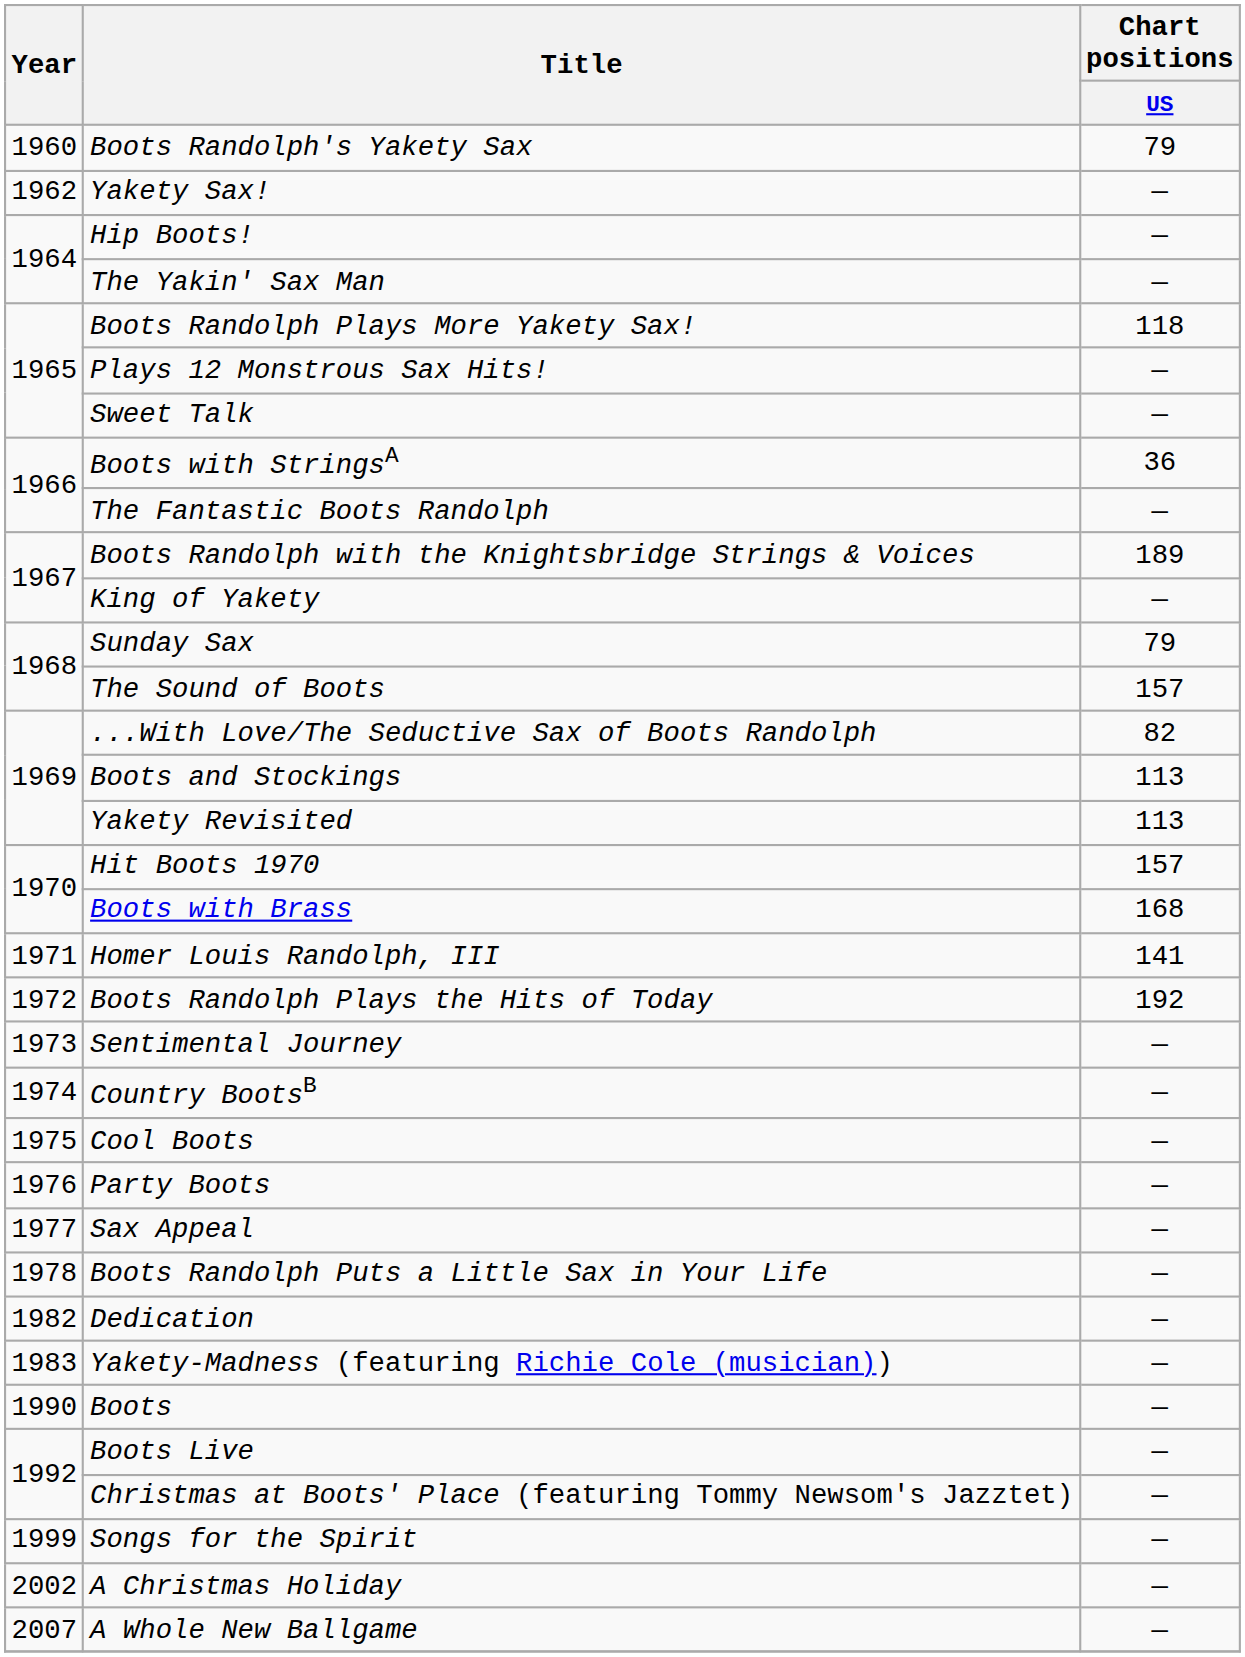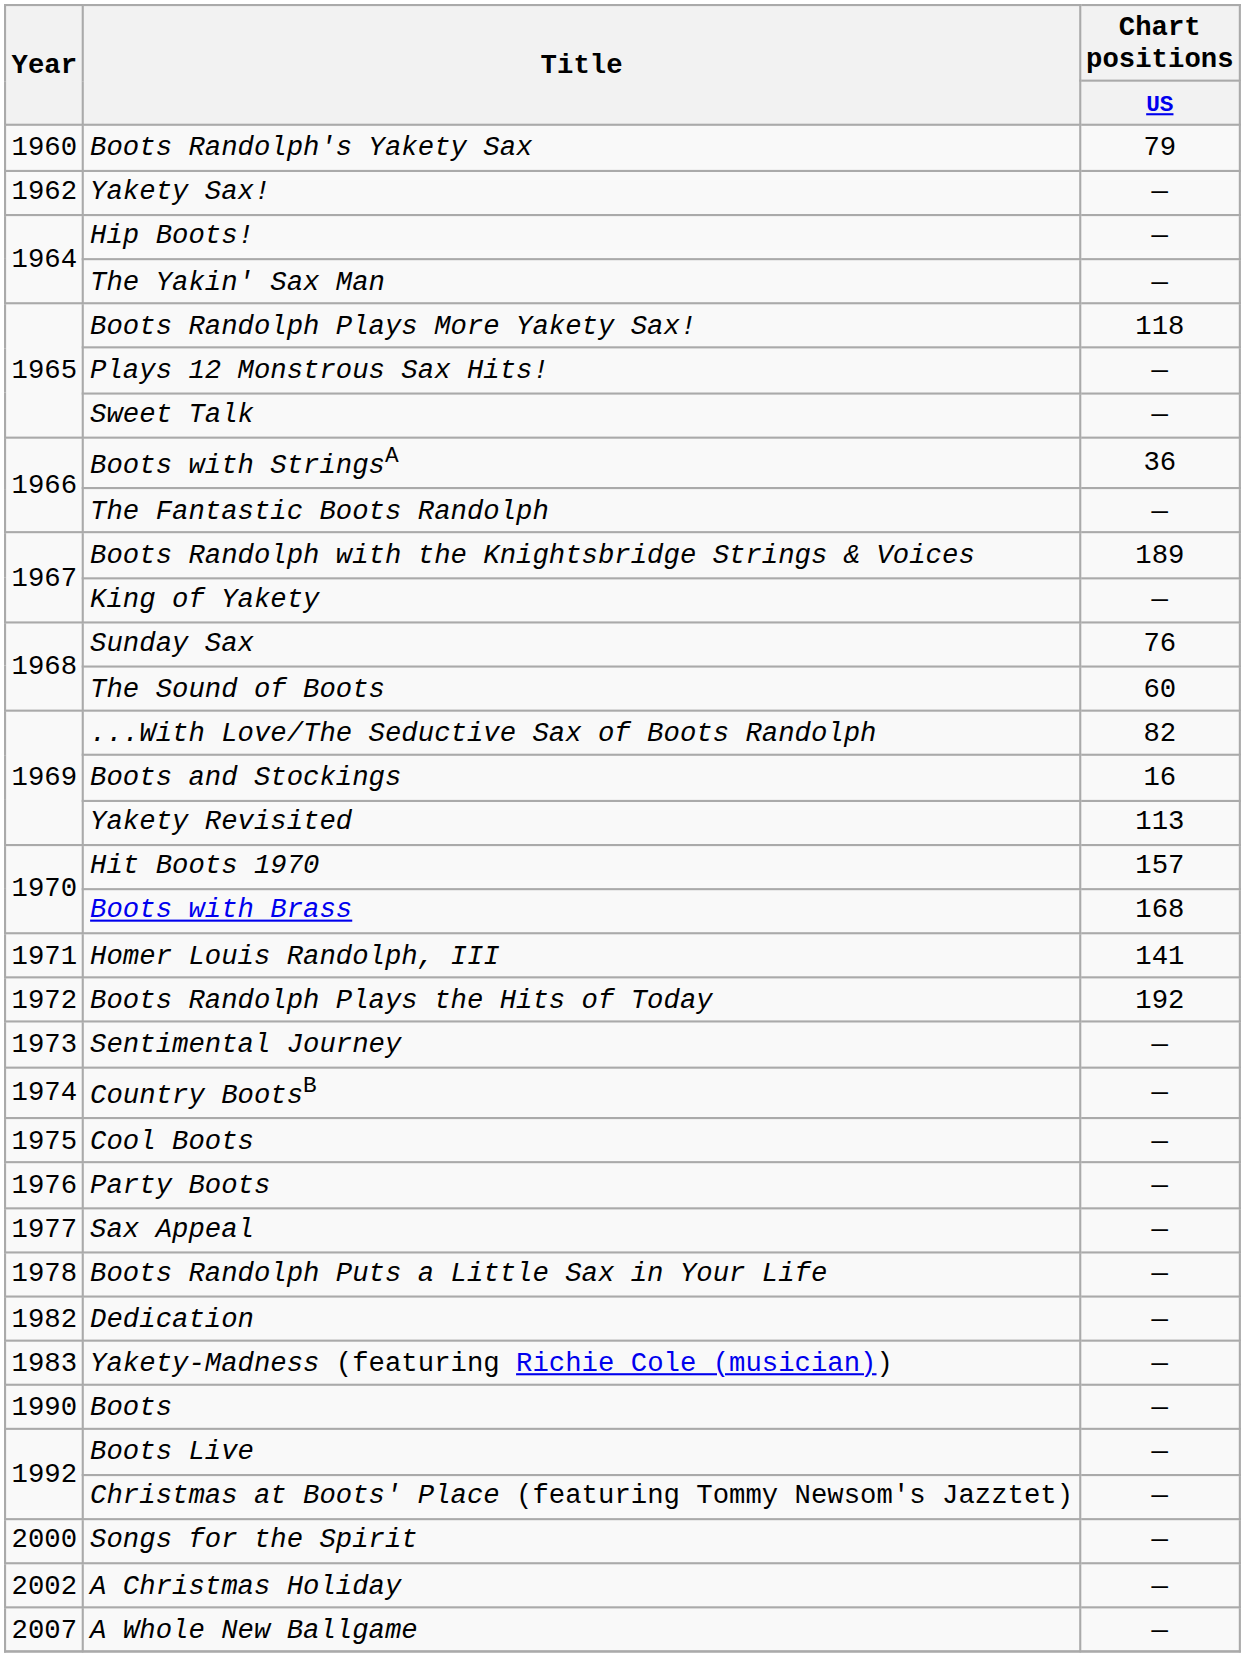Sunday Sax | Chart positions / US: 79 -> 76
The Sound of Boots | Chart positions / US: 157 -> 60
Boots and Stockings | Chart positions / US: 113 -> 16
Songs for the Spirit | Year: 1999 -> 2000
